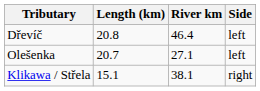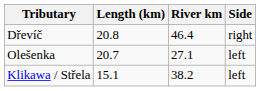Dřevíč | Side: left -> right
Klikawa / Střela | River km: 38.1 -> 38.2
Klikawa / Střela | Side: right -> left
